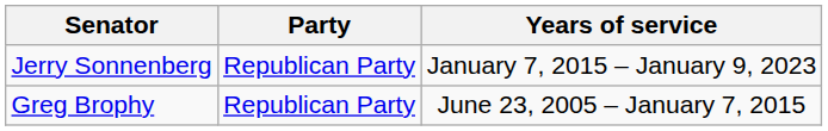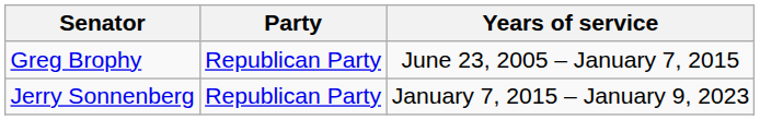rows swapped: Greg Brophy <-> Jerry Sonnenberg
